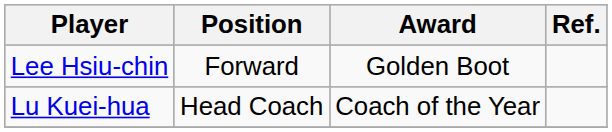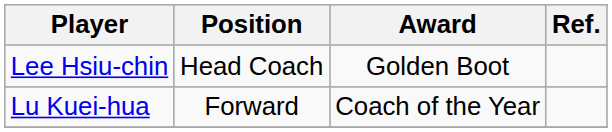Lee Hsiu-chin | Position: Forward -> Head Coach
Lu Kuei-hua | Position: Head Coach -> Forward
